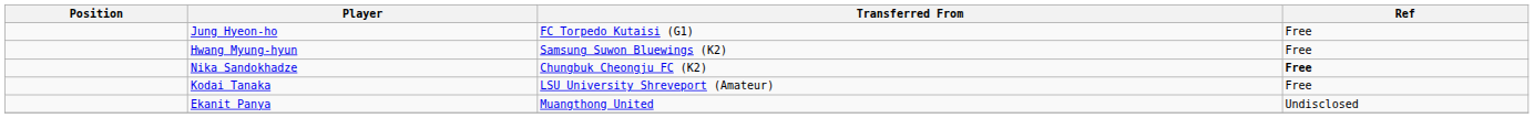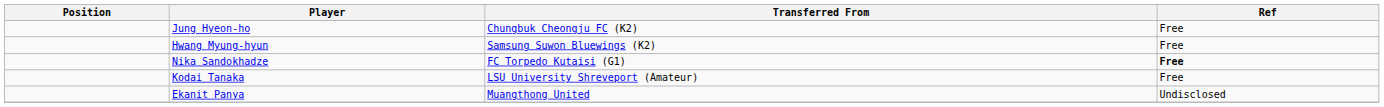Jung Hyeon-ho | Transferred From: FC Torpedo Kutaisi (G1) -> Chungbuk Cheongju FC (K2)
Nika Sandokhadze | Transferred From: Chungbuk Cheongju FC (K2) -> FC Torpedo Kutaisi (G1)
